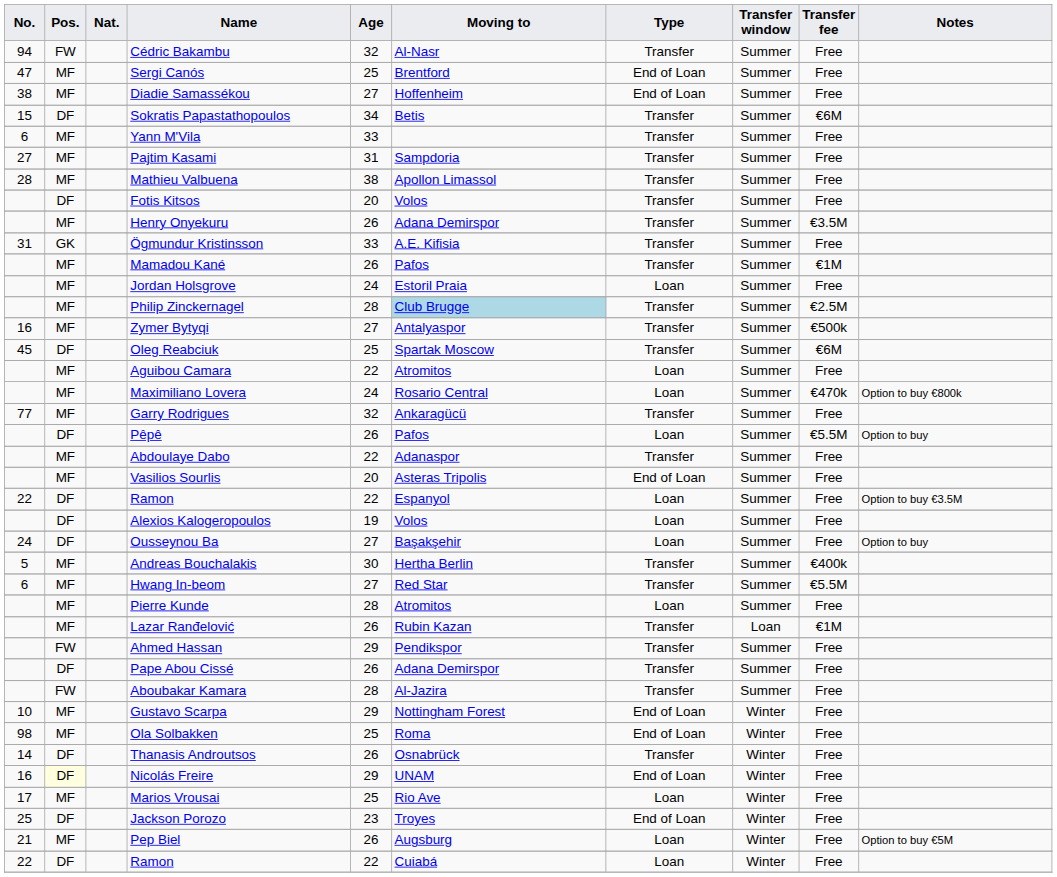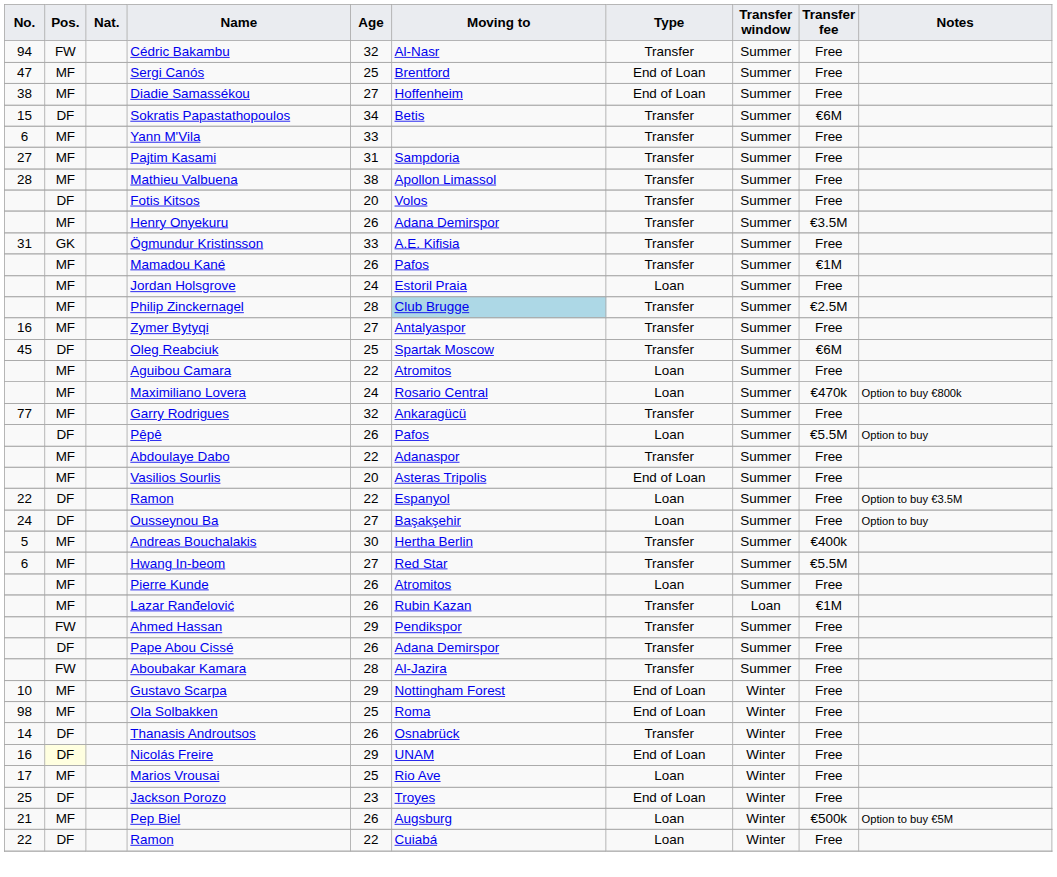Zymer Bytyqi | Transfer fee: €500k -> Free
- row: DF | Alexios Kalogeropoulos | 19 | Volos | Loan | Summer | Free
Pierre Kunde | Age: 28 -> 26
Pep Biel | Transfer fee: Free -> €500k
